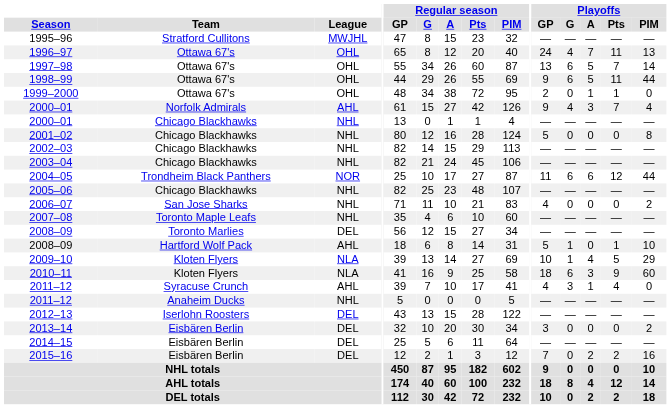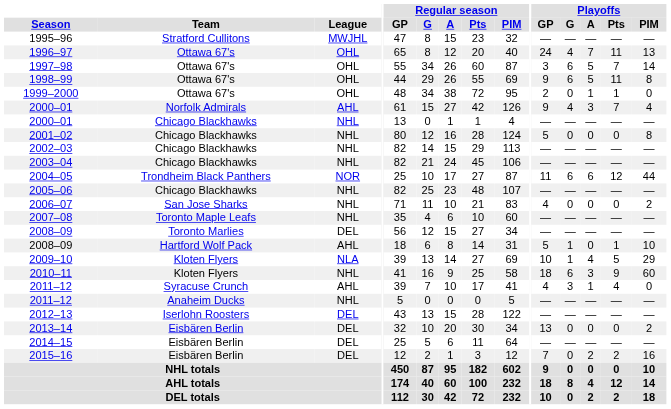1997–98 | Playoffs / GP: 13 -> 3
1998–99 | Playoffs / PIM: 44 -> 8
2010–11 | League: NLA -> NHL
2013–14 | Playoffs / GP: 3 -> 13
